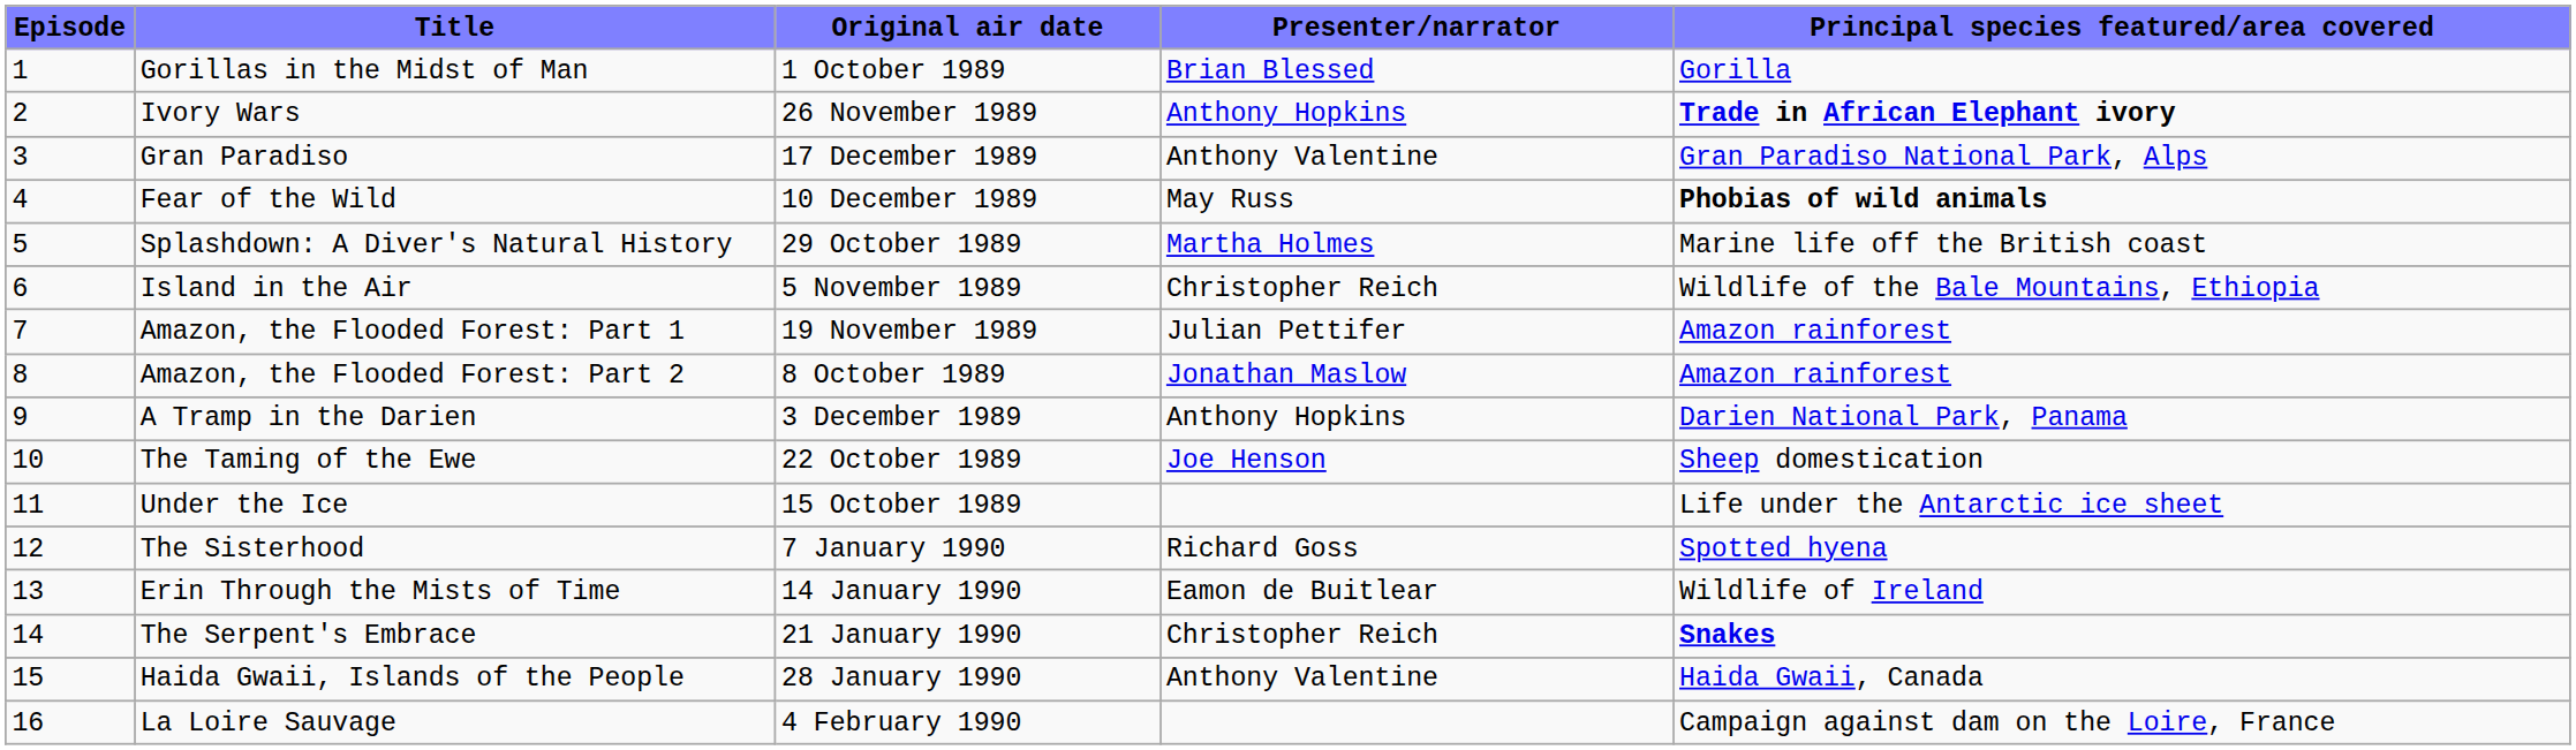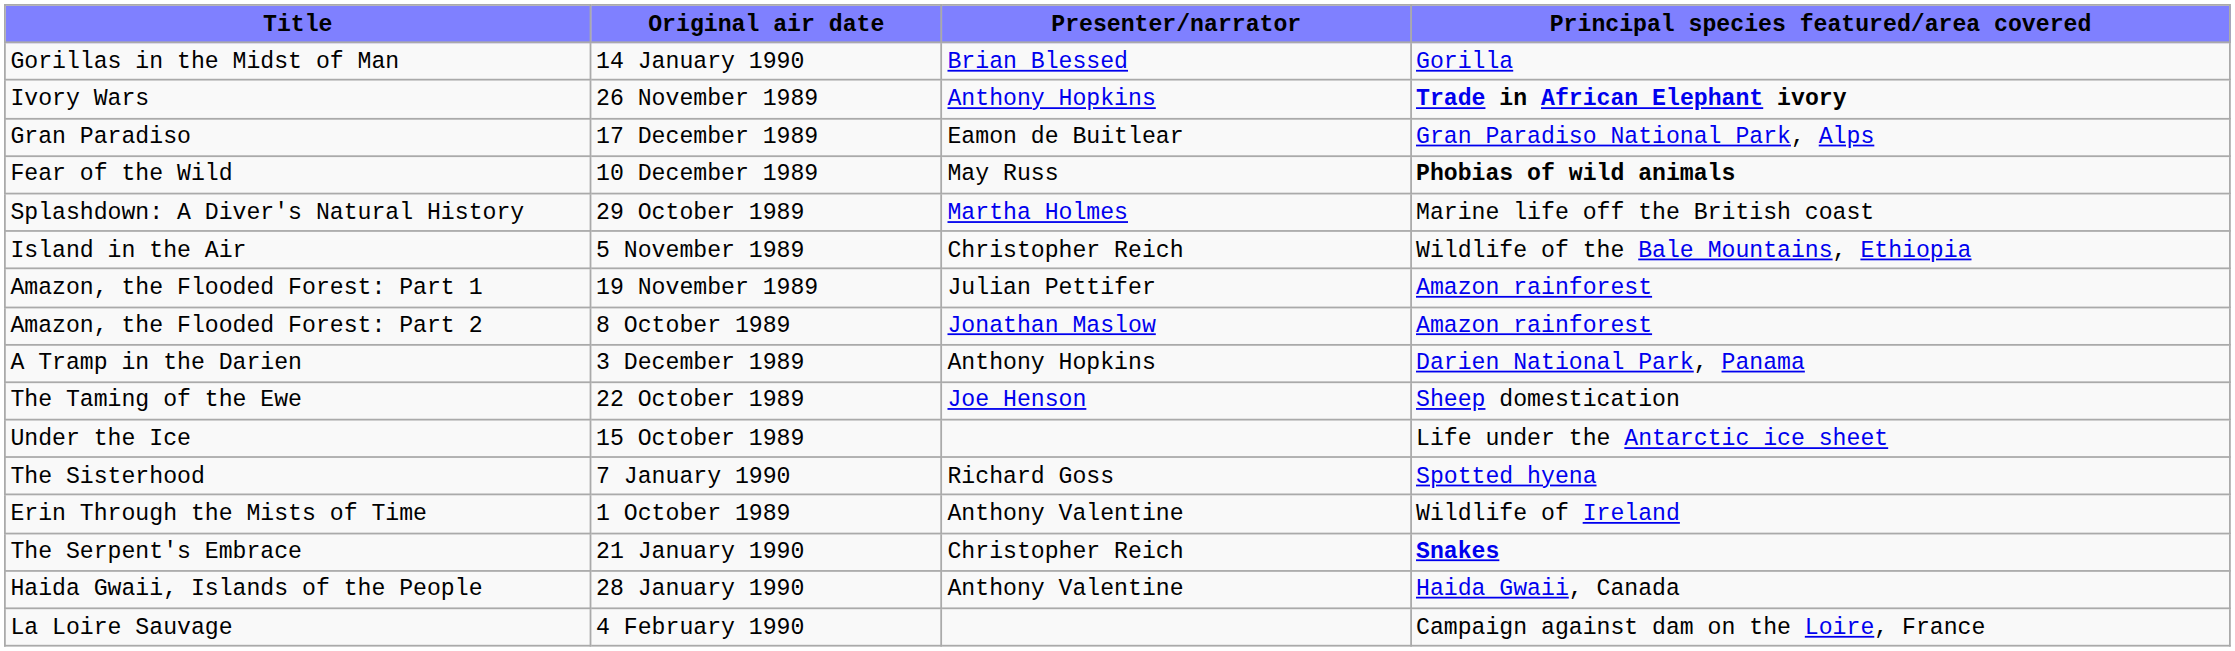- column: Episode | 1 | 2 | 3 | 4 | 5 | 6 | 7 | 8 | 9 | 10 | 11 | 12 | 13 | 14 | 15 | 16
Gorillas in the Midst of Man | Original air date: 1 October 1989 -> 14 January 1990
Gran Paradiso | Presenter/narrator: Anthony Valentine -> Eamon de Buitlear
Erin Through the Mists of Time | Original air date: 14 January 1990 -> 1 October 1989
Erin Through the Mists of Time | Presenter/narrator: Eamon de Buitlear -> Anthony Valentine
